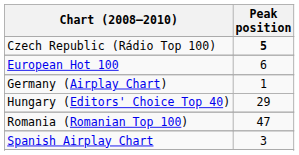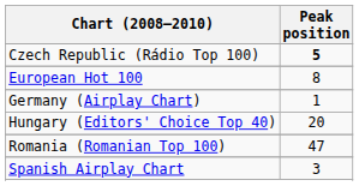European Hot 100 | Peak position: 6 -> 8
Hungary (Editors' Choice Top 40) | Peak position: 29 -> 20
